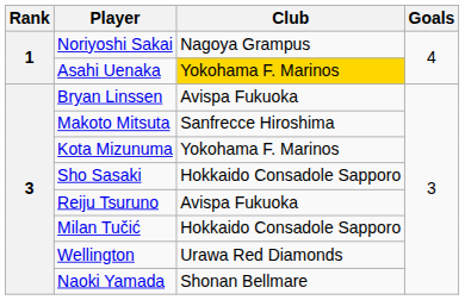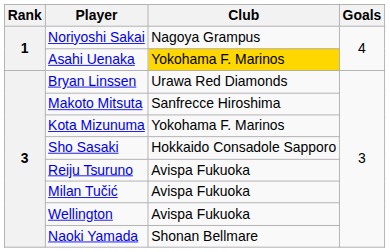Bryan Linssen | Club: Avispa Fukuoka -> Urawa Red Diamonds
Milan Tučić | Club: Hokkaido Consadole Sapporo -> Avispa Fukuoka
Wellington | Club: Urawa Red Diamonds -> Avispa Fukuoka
